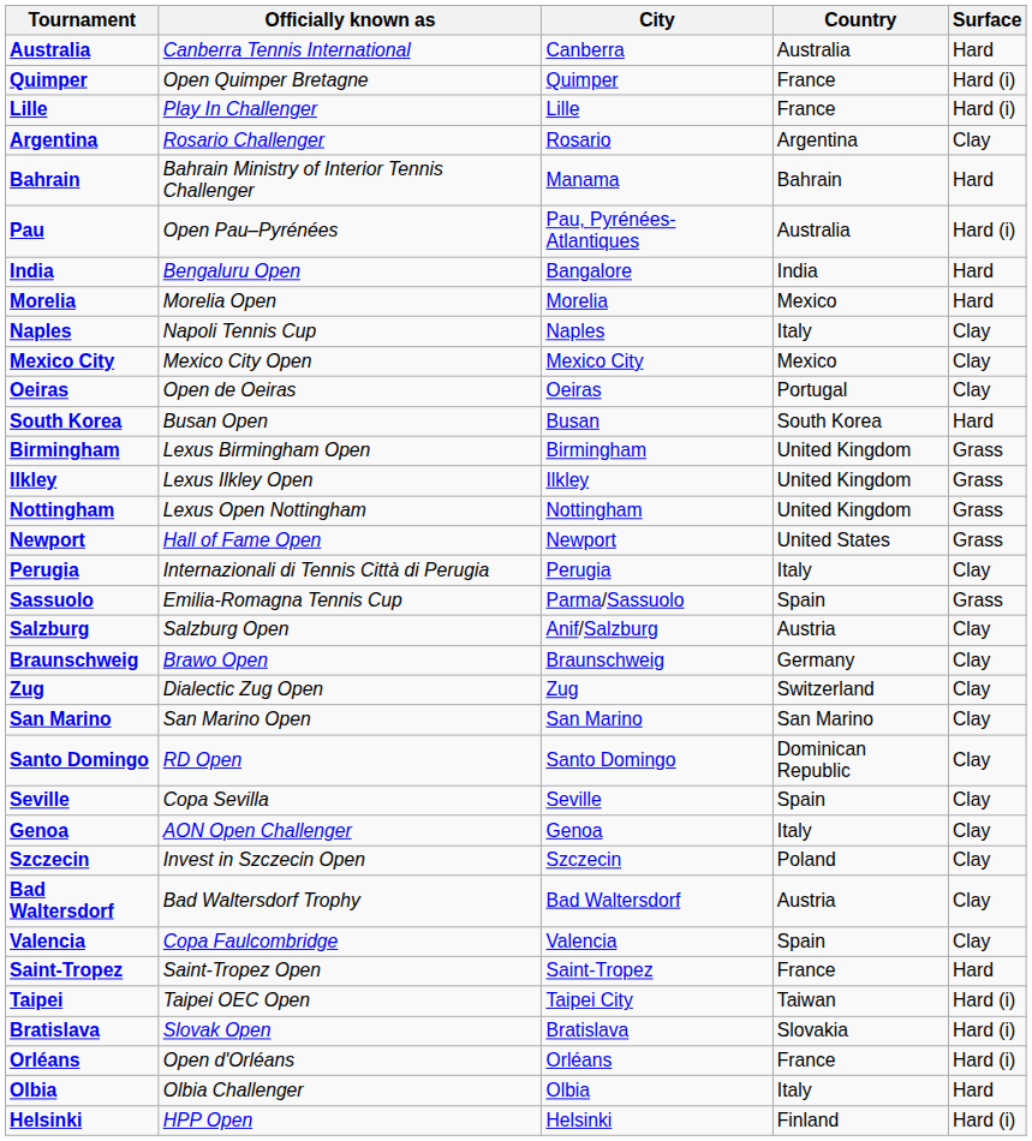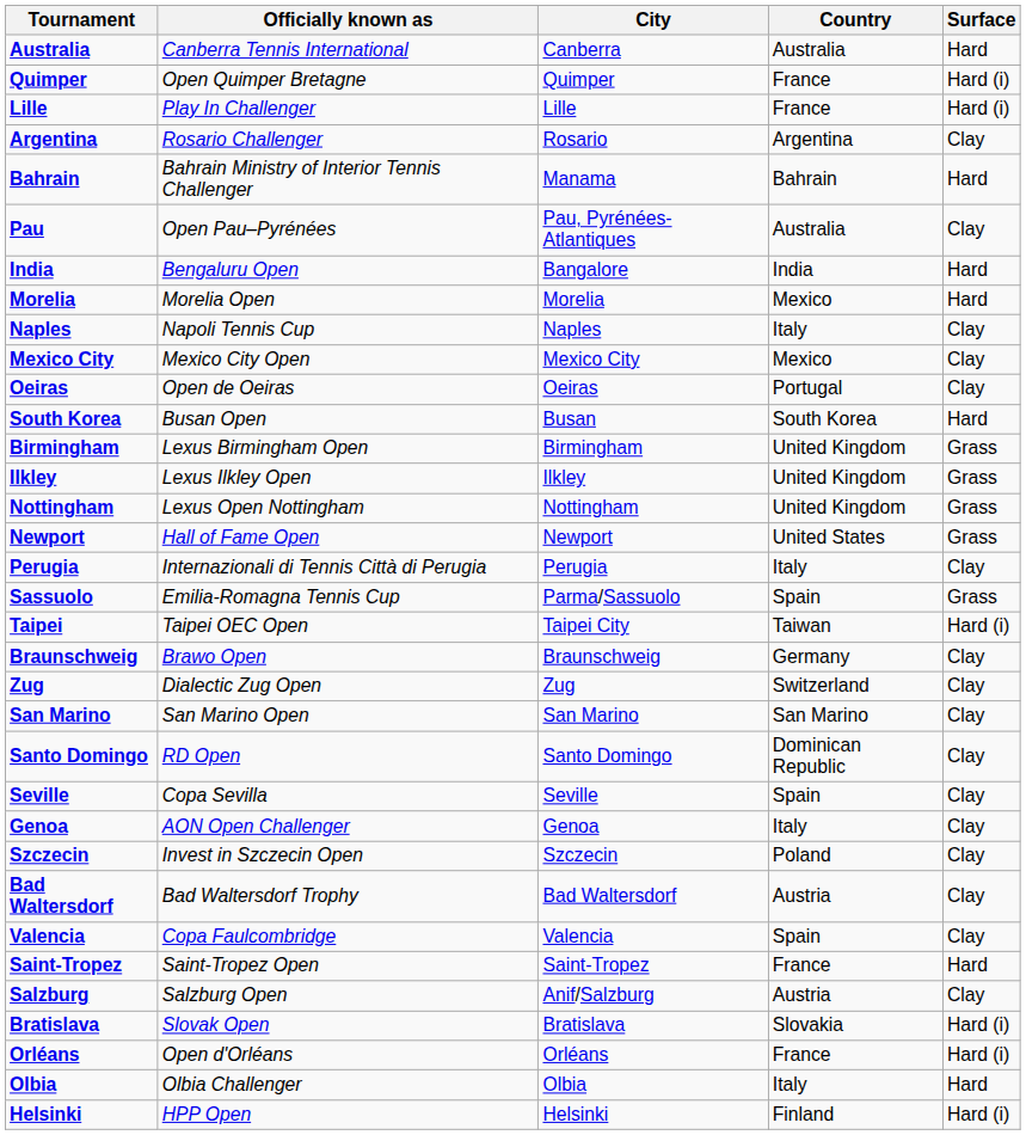Pau | Surface: Hard (i) -> Clay
rows swapped: Salzburg <-> Taipei
